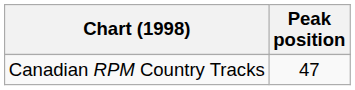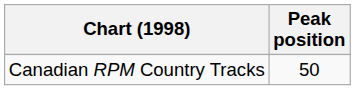Canadian RPM Country Tracks | Peak position: 47 -> 50
